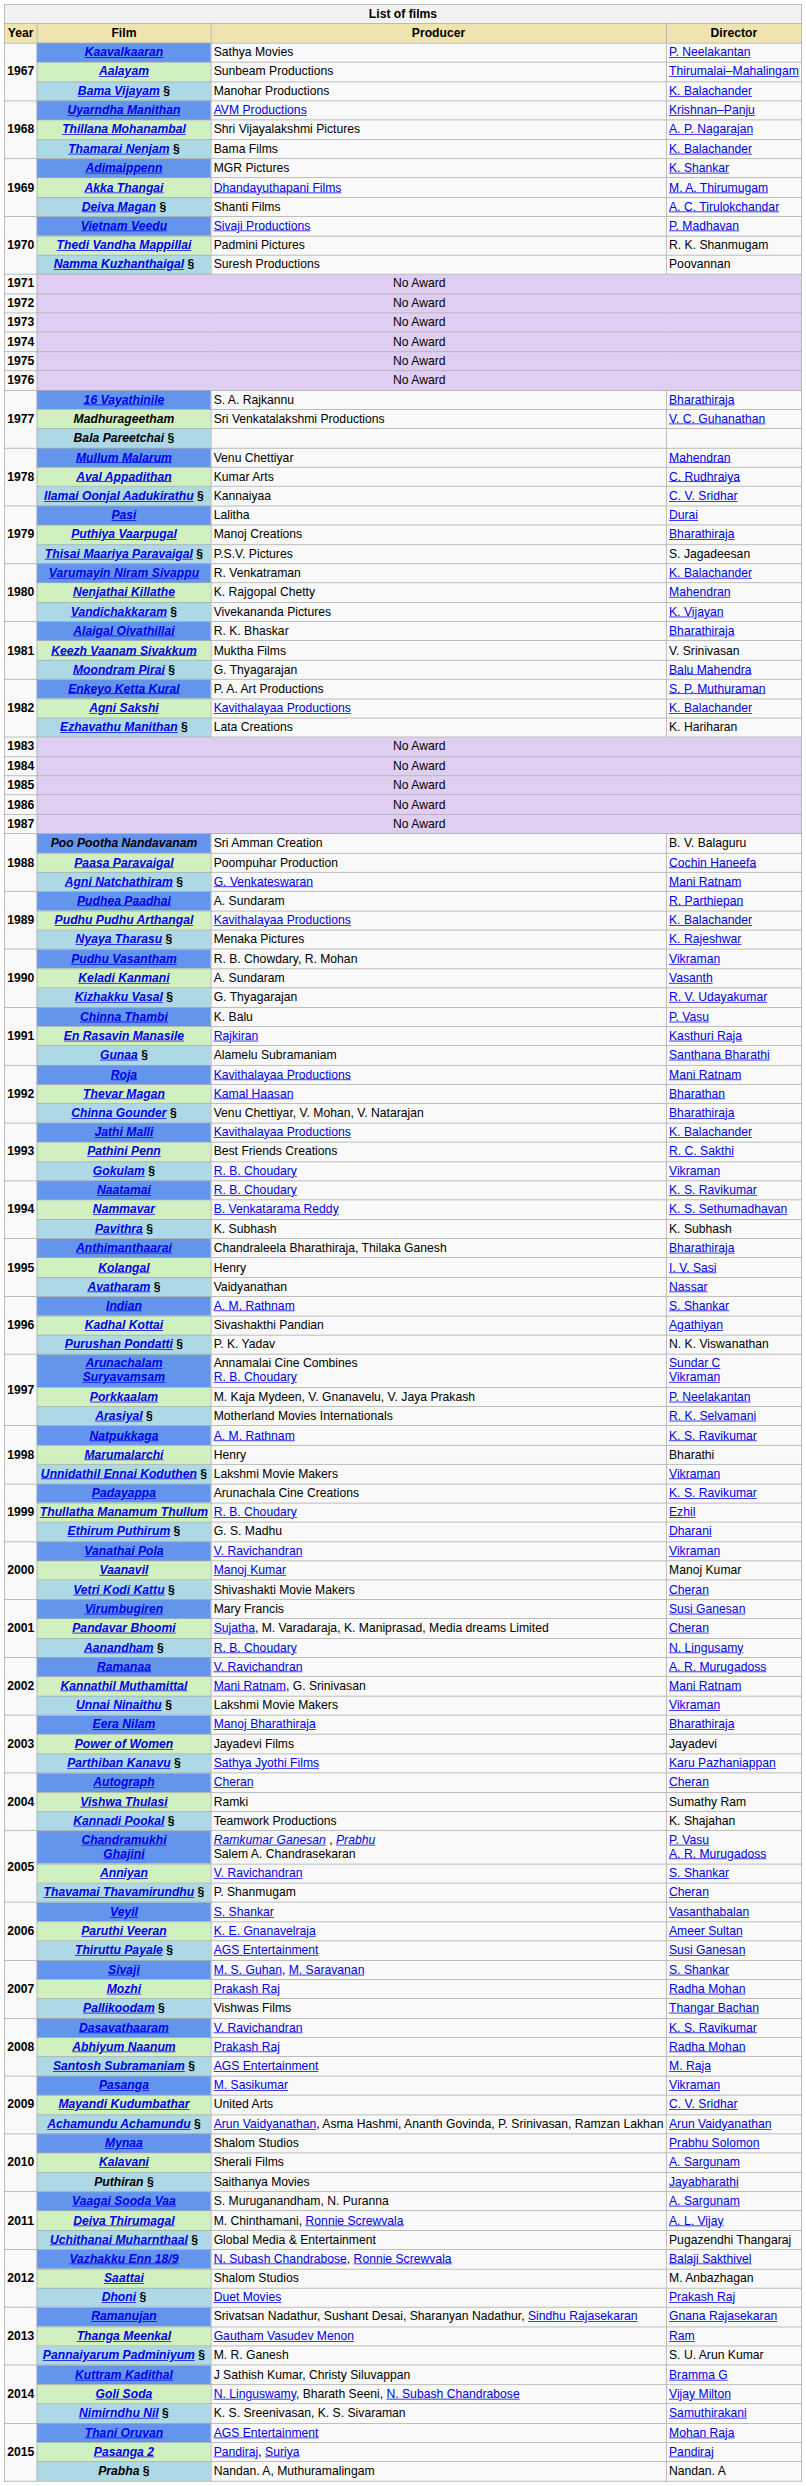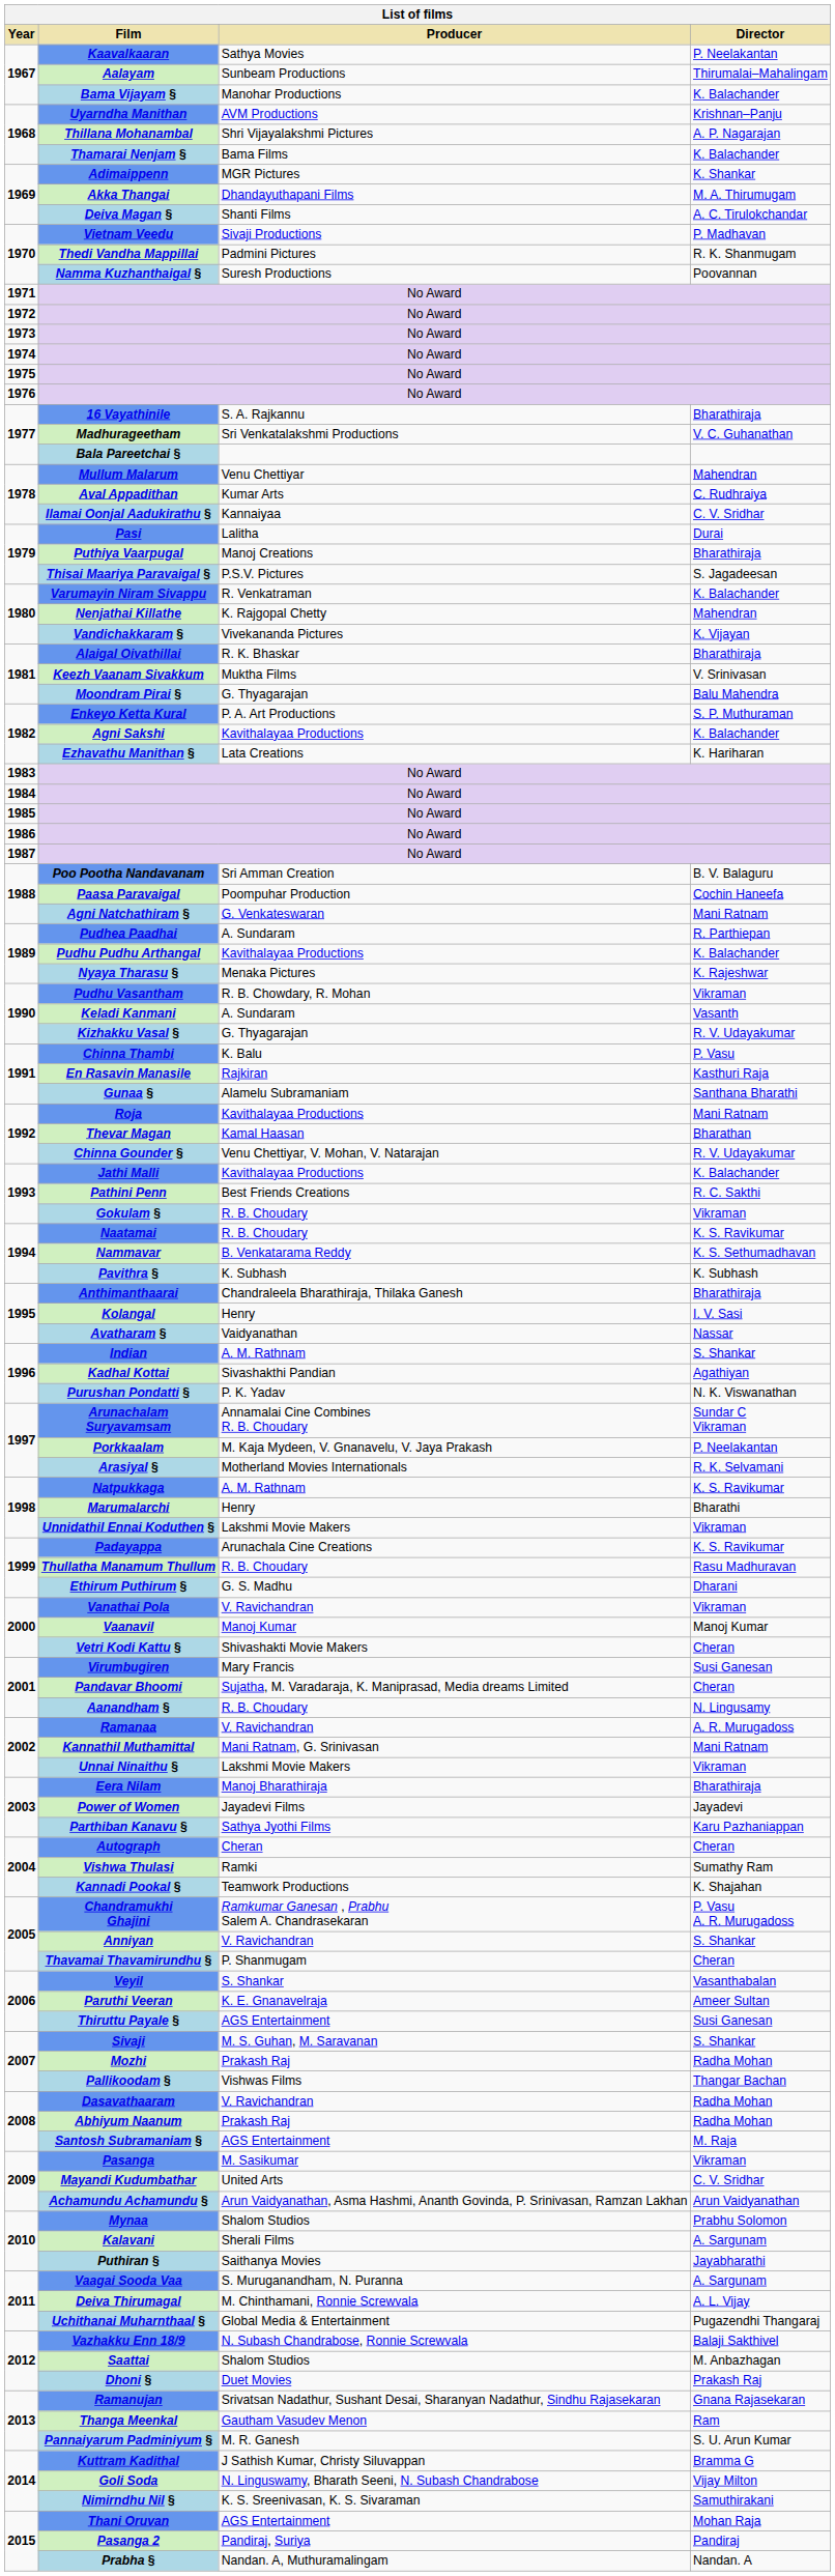Chinna Gounder § | Director: Bharathiraja -> R. V. Udayakumar
Thullatha Manamum Thullum | Director: Ezhil -> Rasu Madhuravan
Dasavathaaram | Director: K. S. Ravikumar -> Radha Mohan
